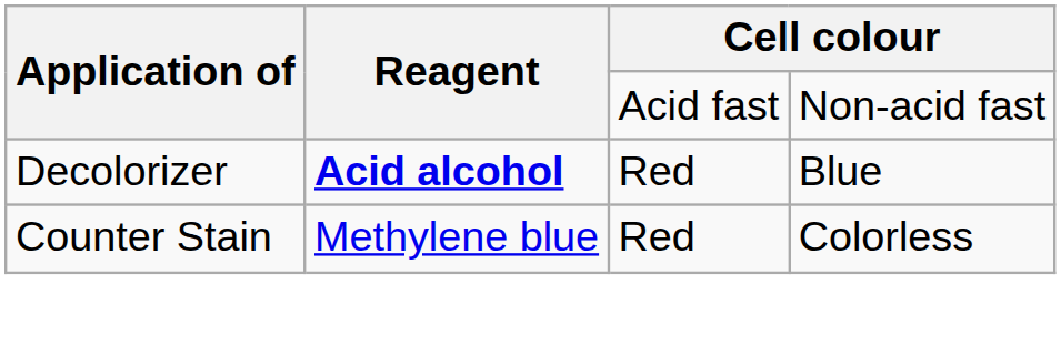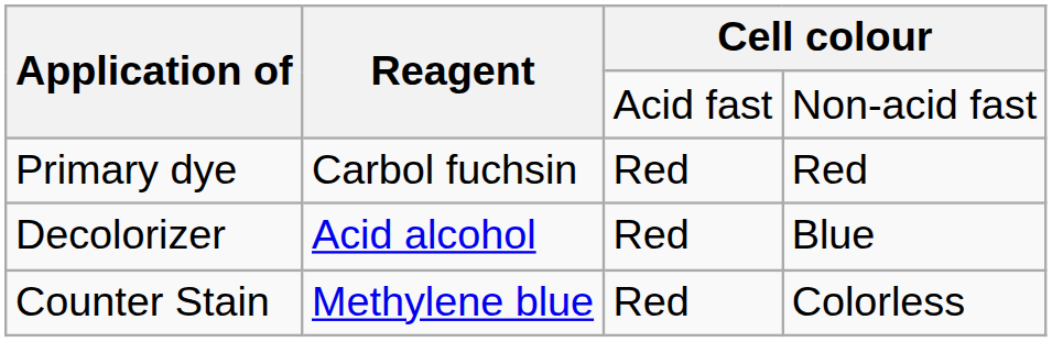+ row: Primary dye | Carbol fuchsin | Red | Red
Decolorizer | Reagent: bold -> normal
